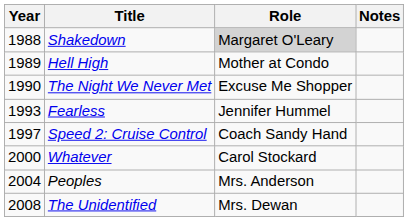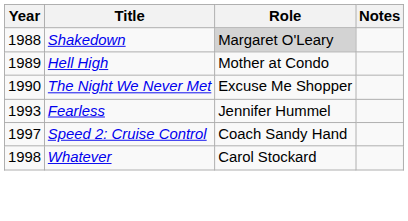Whatever | Year: 2000 -> 1998
- row: 2004 | Peoples | Mrs. Anderson
- row: 2008 | The Unidentified | Mrs. Dewan
